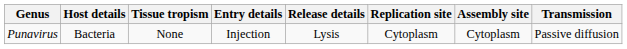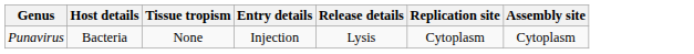- column: Transmission | Passive diffusion
